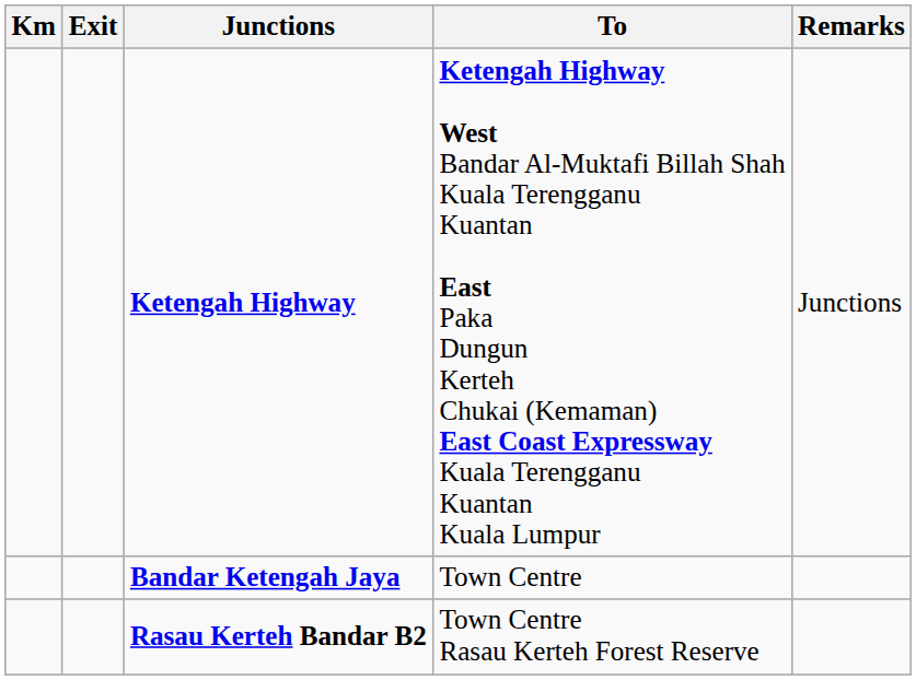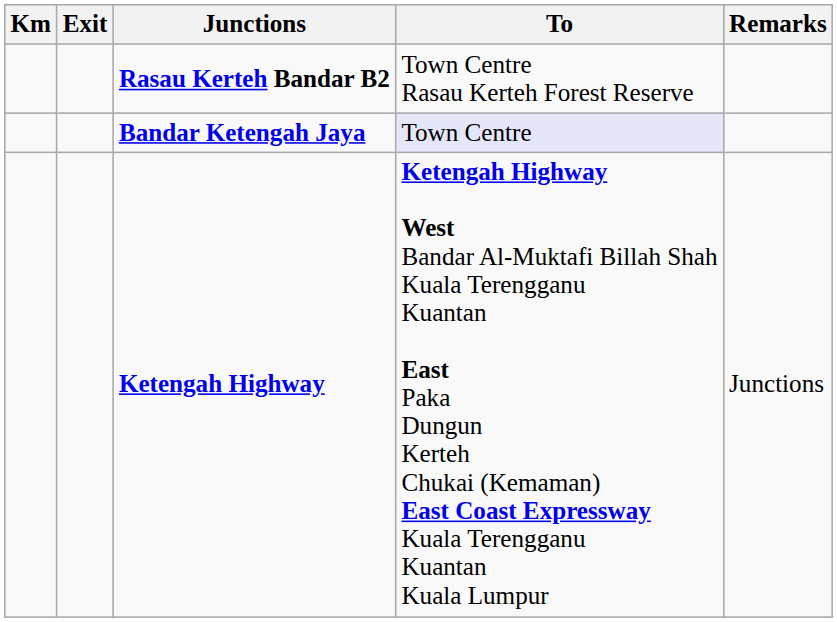rows swapped: Ketengah Highway <-> Rasau Kerteh Bandar B2
Bandar Ketengah Jaya | To: no background -> lavender background
